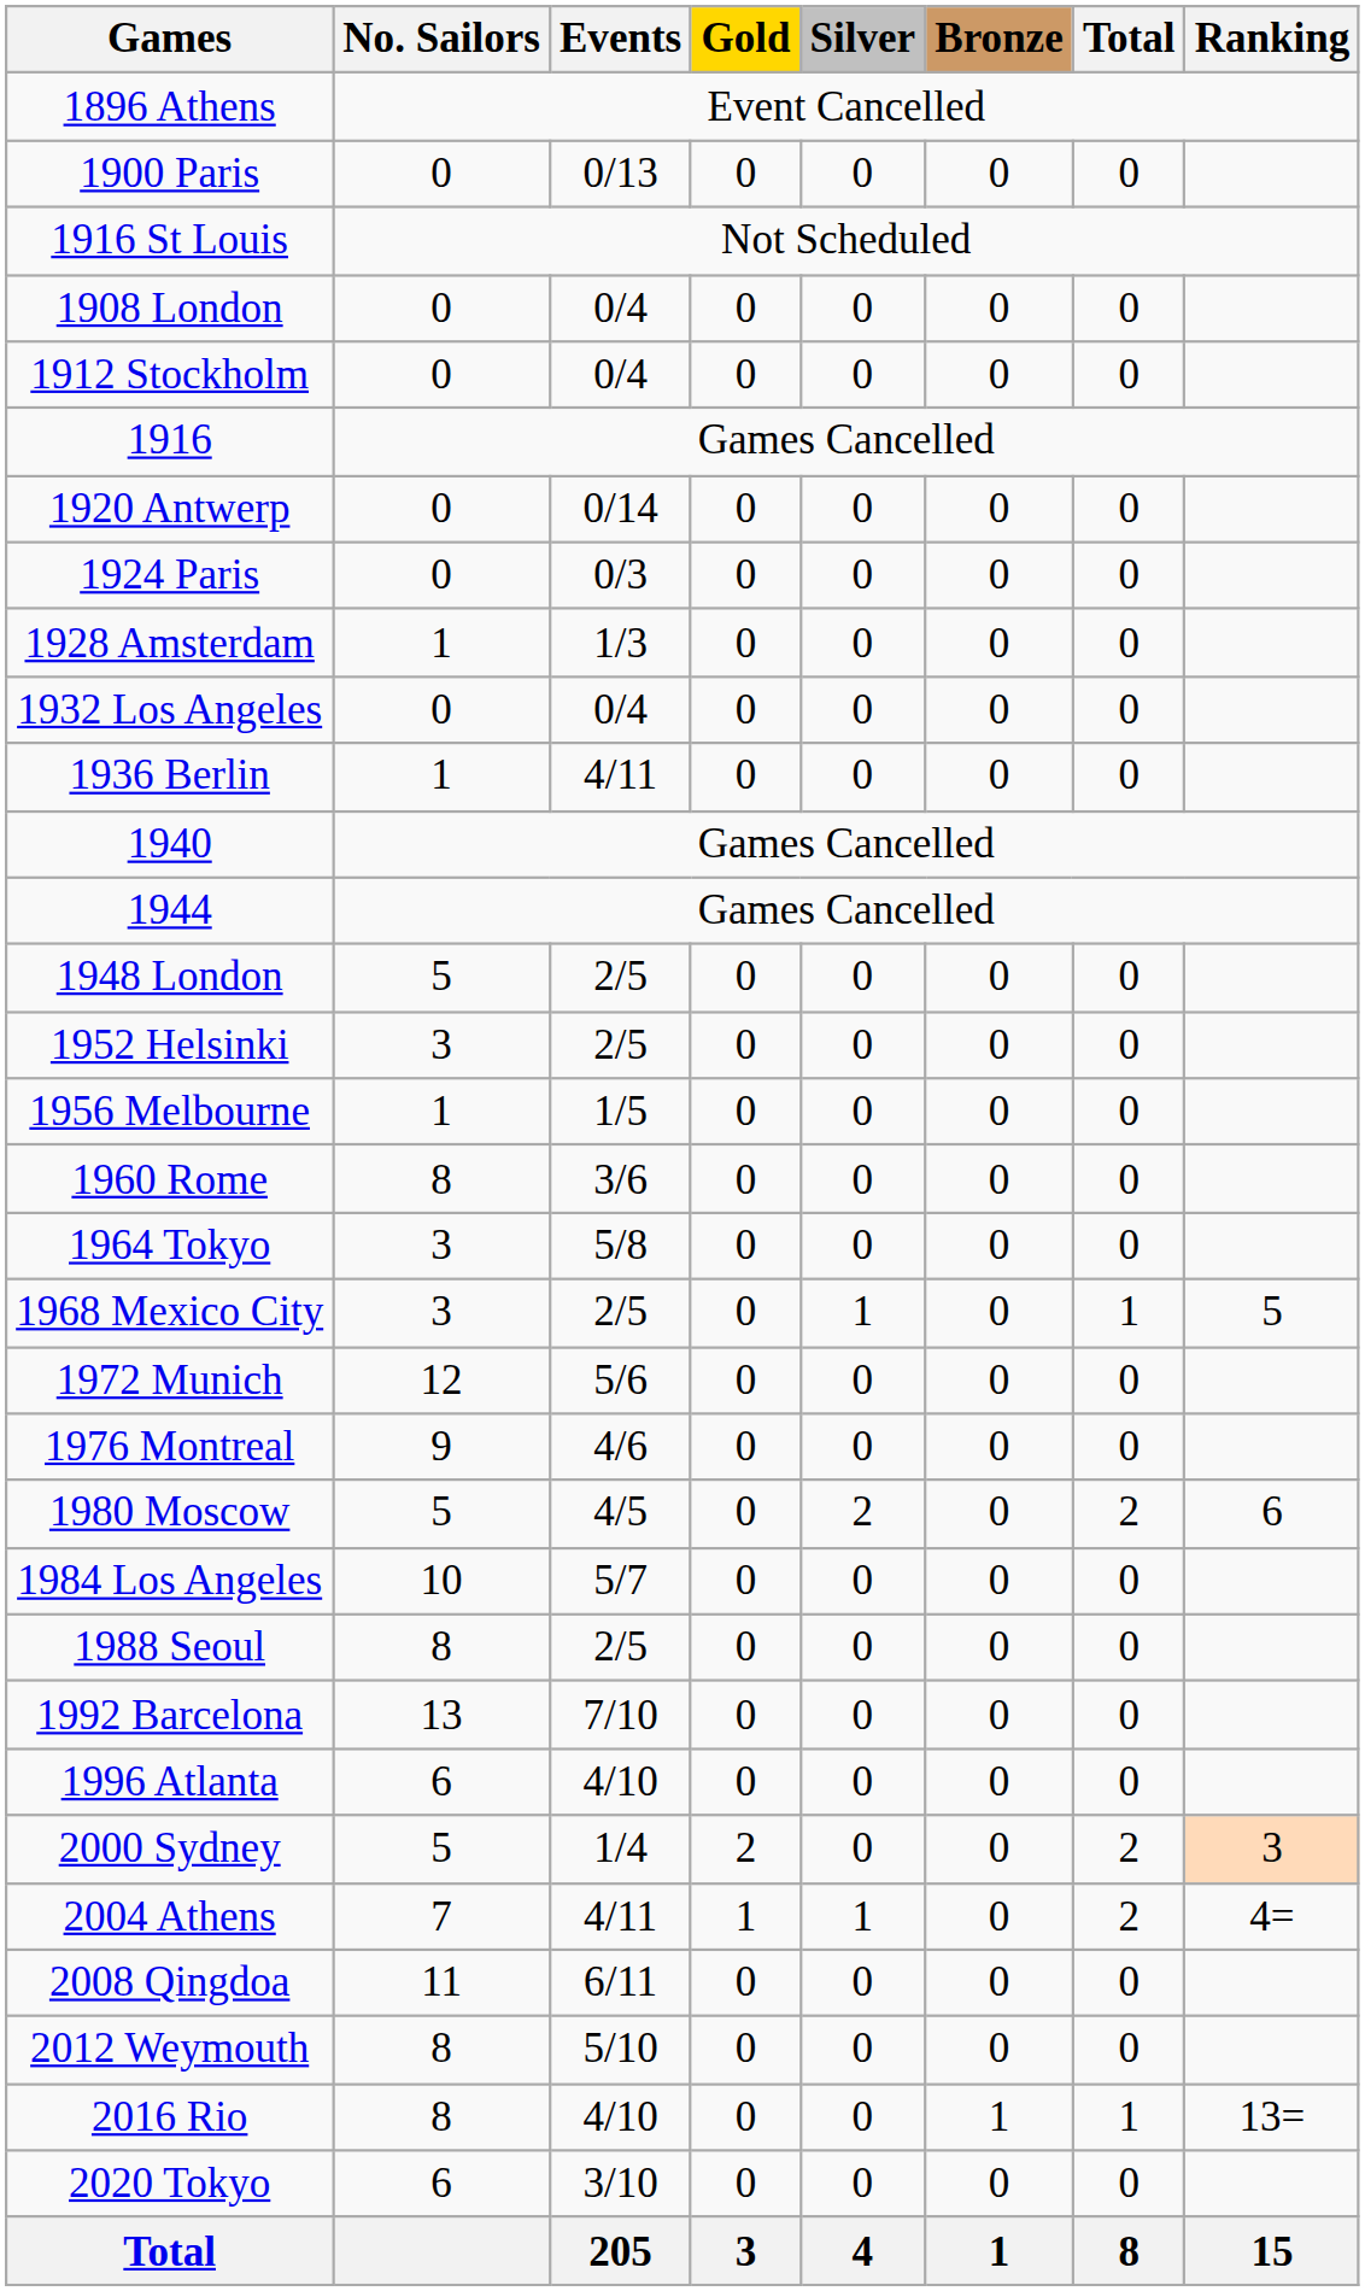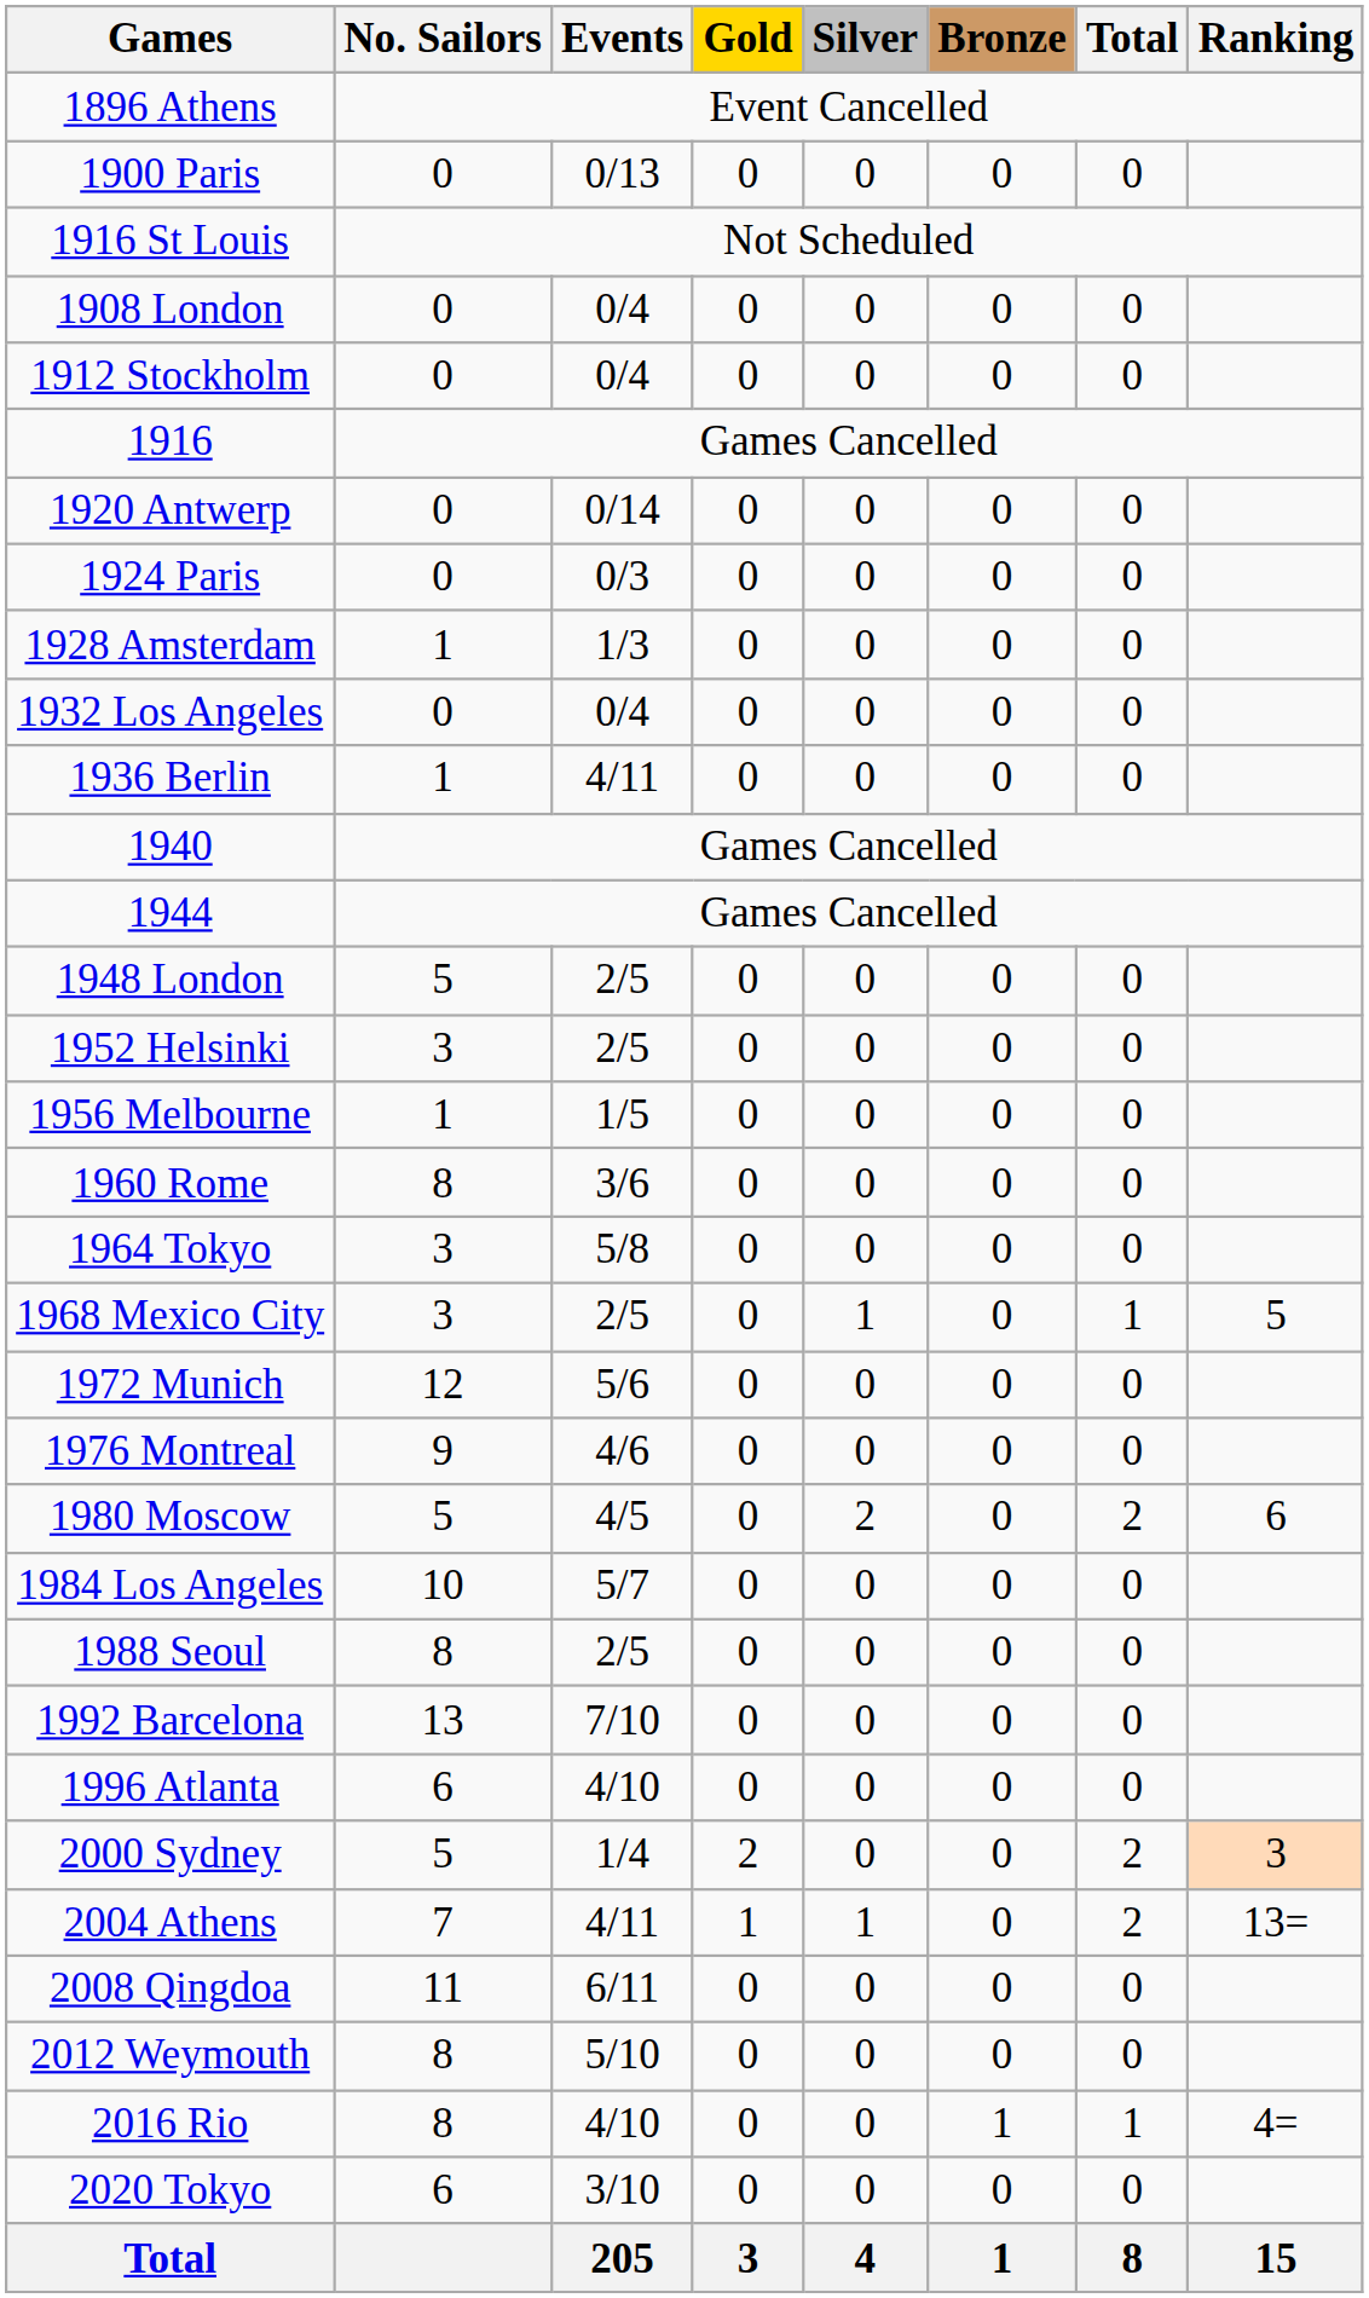2004 Athens | Ranking: 4= -> 13=
2016 Rio | Ranking: 13= -> 4=
